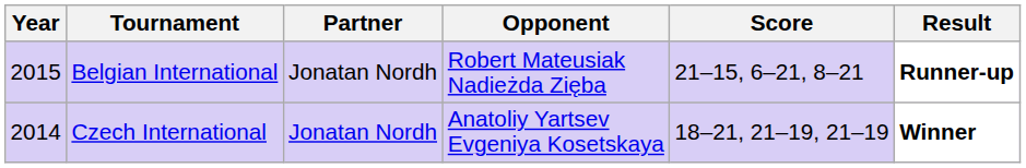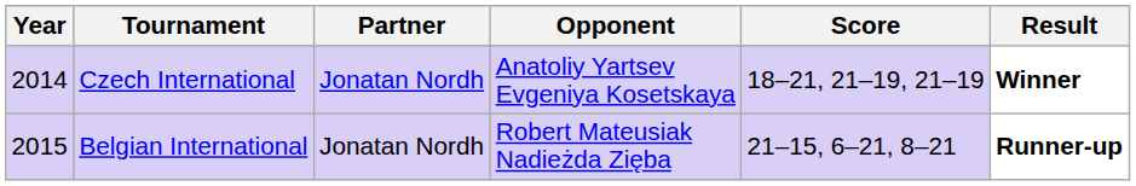rows swapped: Czech International <-> Belgian International
